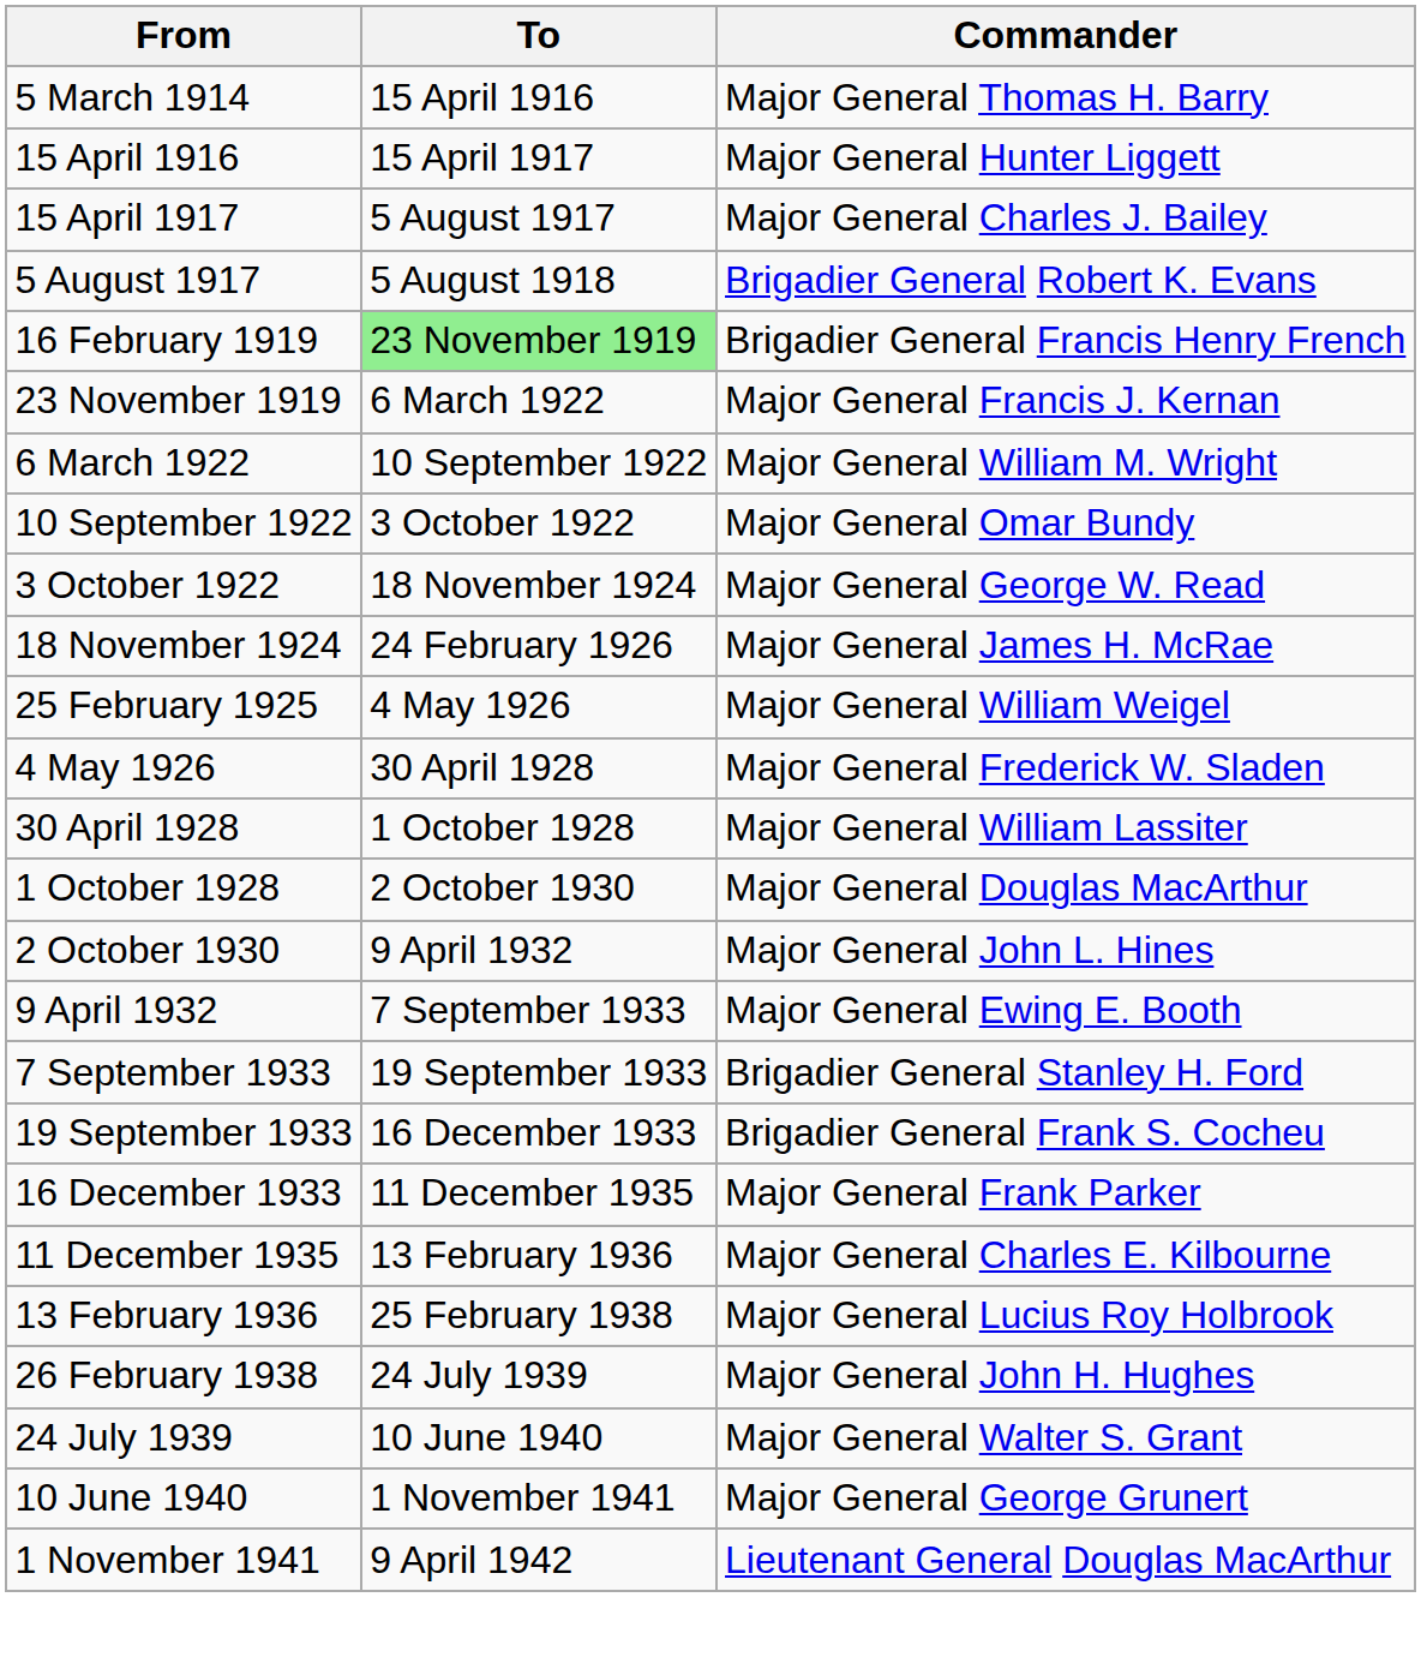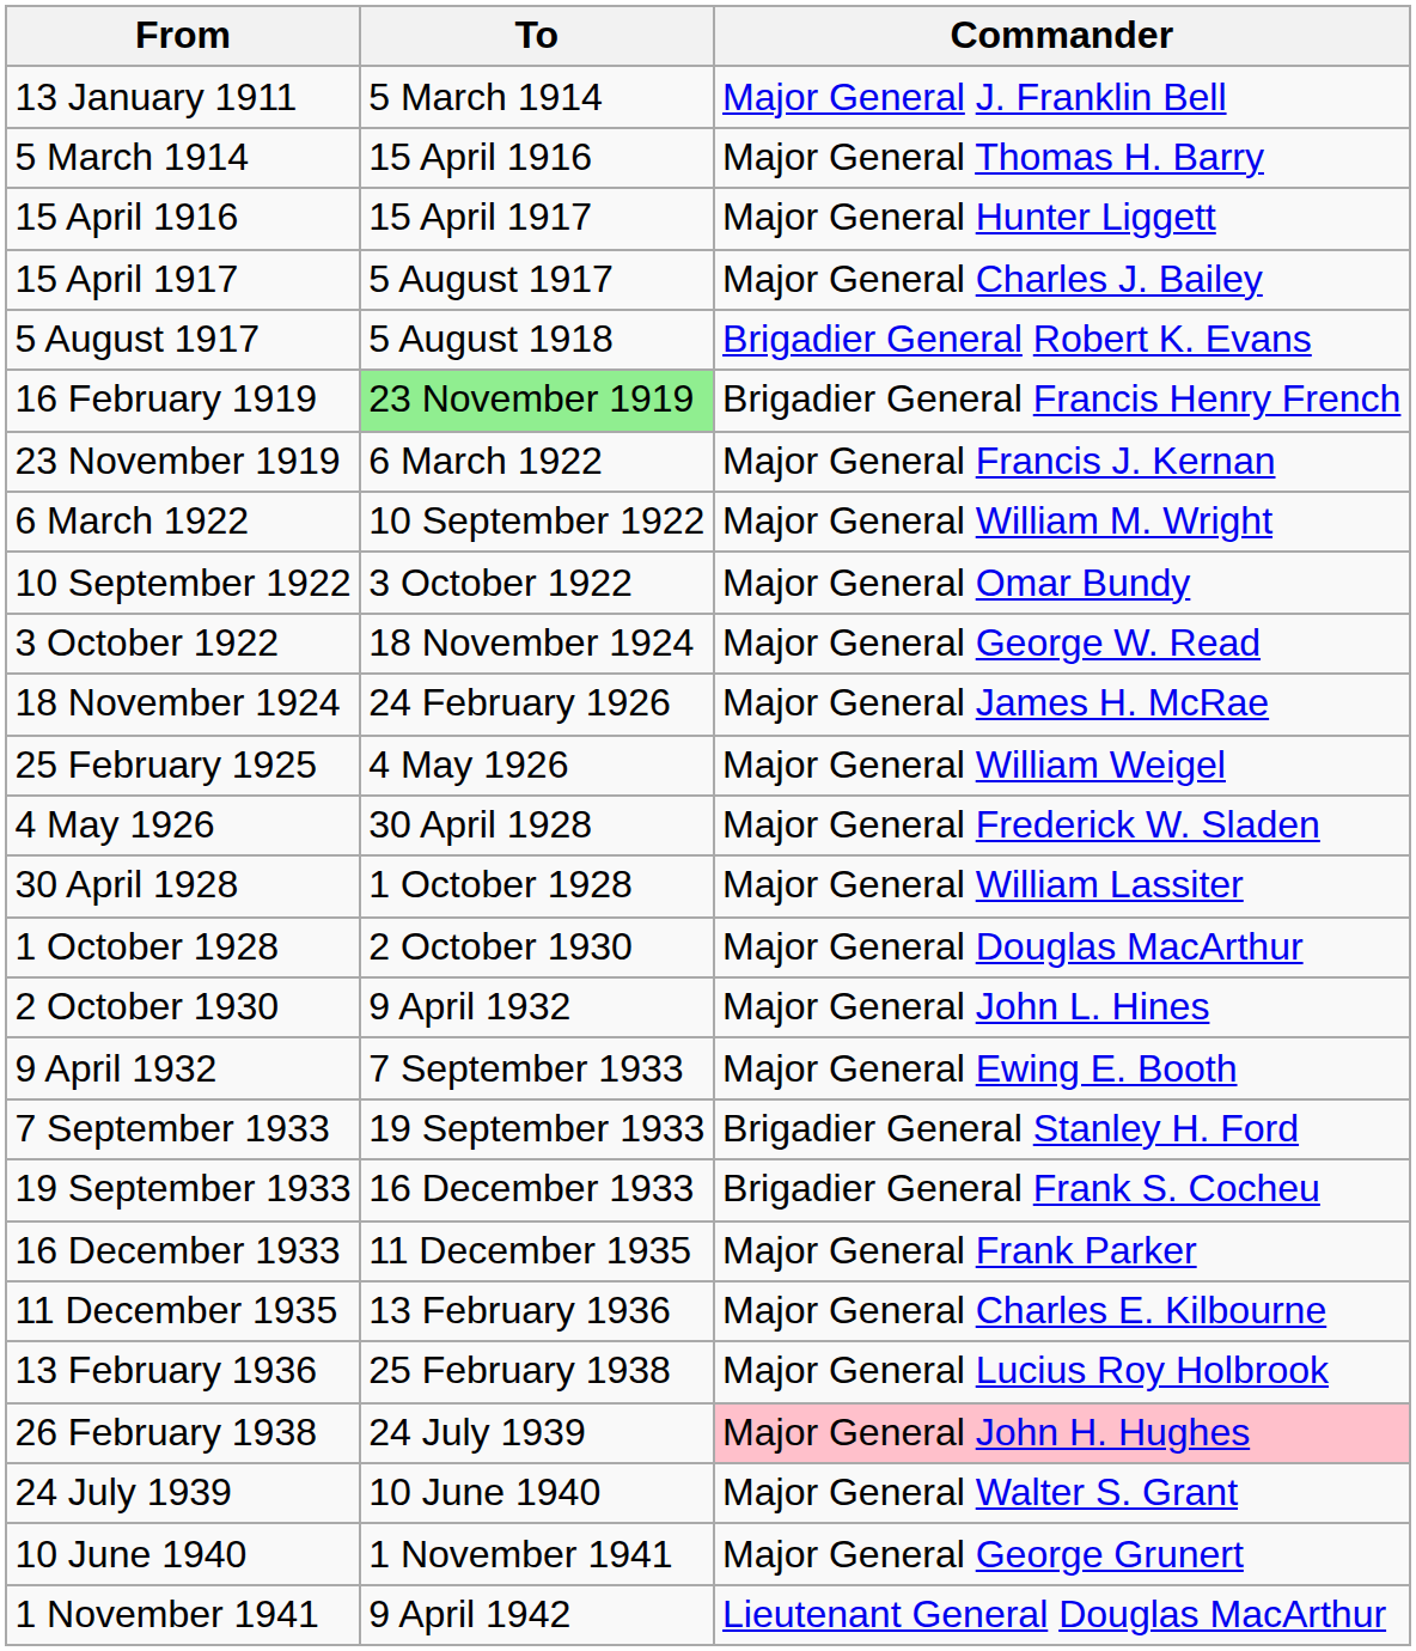+ row: 13 January 1911 | 5 March 1914 | Major General J. Franklin Bell
26 February 1938 | Commander: no background -> pink background
